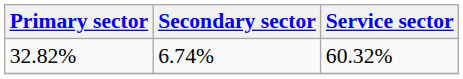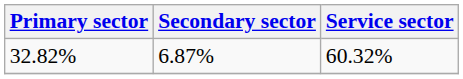32.82% | Secondary sector: 6.74% -> 6.87%
